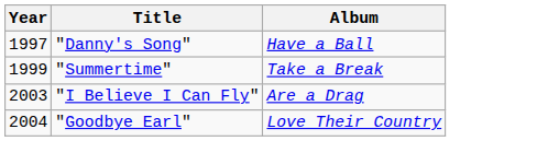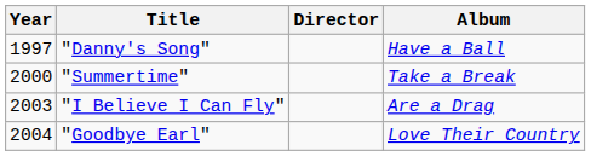+ column: Director
"Summertime" | Year: 1999 -> 2000
